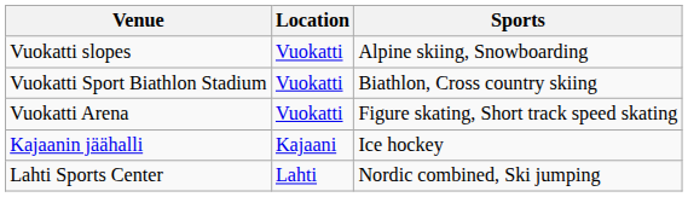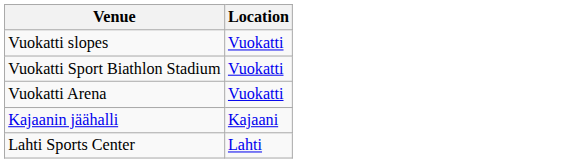- column: Sports | Alpine skiing, Snowboarding | Biathlon, Cross country skiing | Figure skating, Short track speed skating | Ice hockey | Nordic combined, Ski jumping
